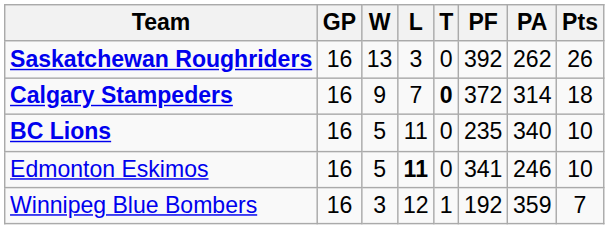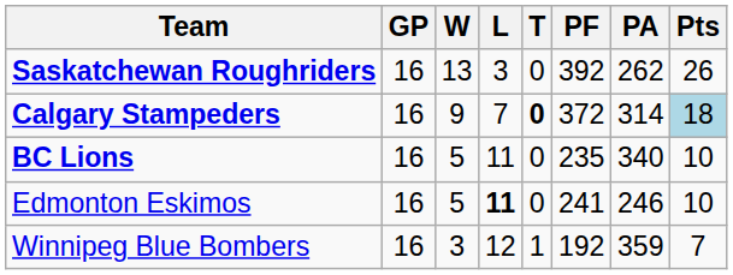Calgary Stampeders | Pts: no background -> lightblue background
Edmonton Eskimos | PF: 341 -> 241
